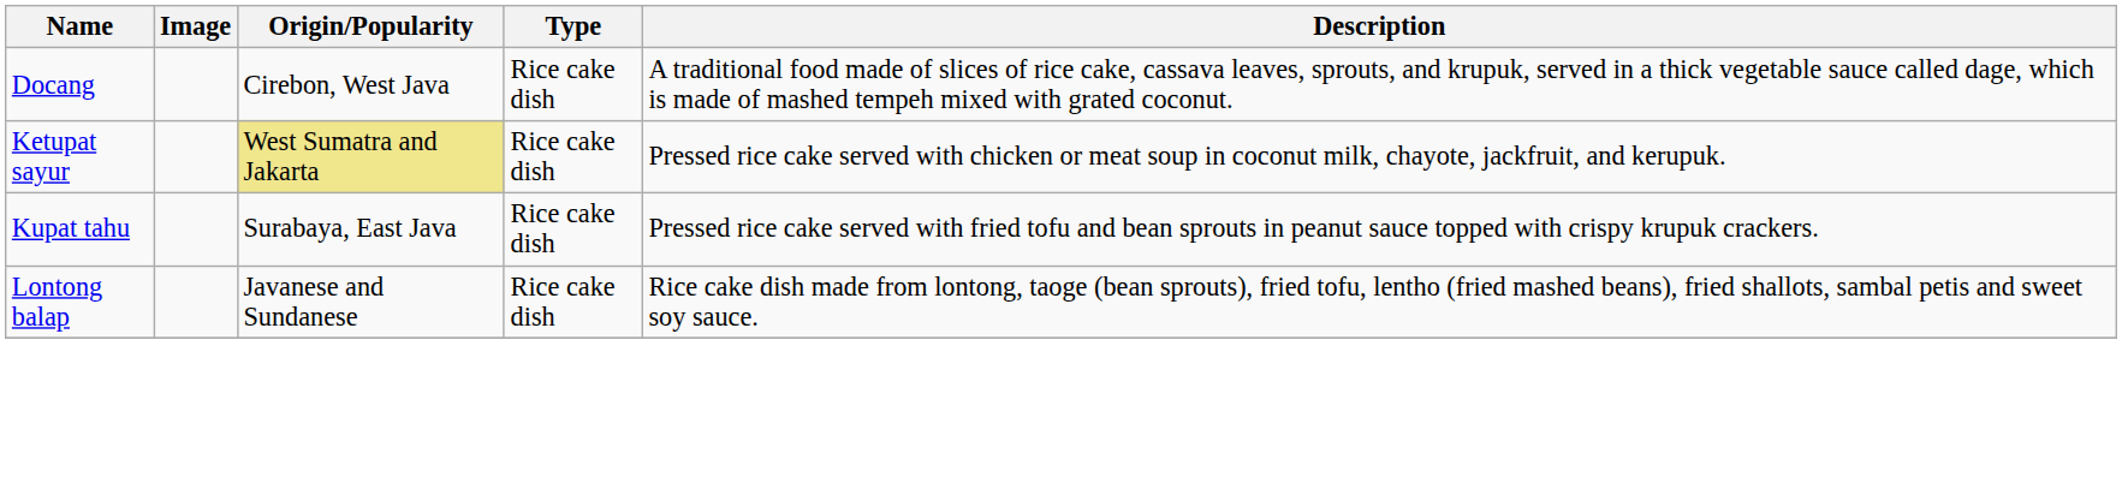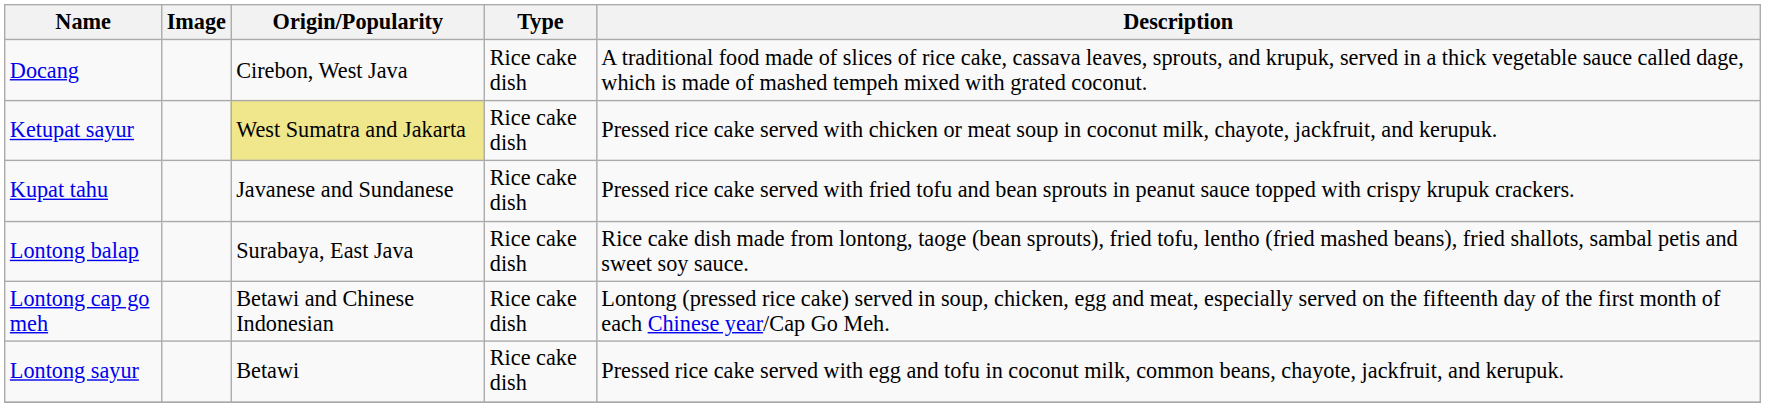Kupat tahu | Origin/Popularity: Surabaya, East Java -> Javanese and Sundanese
Lontong balap | Origin/Popularity: Javanese and Sundanese -> Surabaya, East Java
+ row: Lontong cap go meh | Betawi and Chinese Indonesian | Rice cake dish | Lontong (pressed rice cake) served in soup, chicken, egg and meat, especially served on the fifteenth day of the first month of each Chinese year/Cap Go Meh.
+ row: Lontong sayur | Betawi | Rice cake dish | Pressed rice cake served with egg and tofu in coconut milk, common beans, chayote, jackfruit, and kerupuk.
